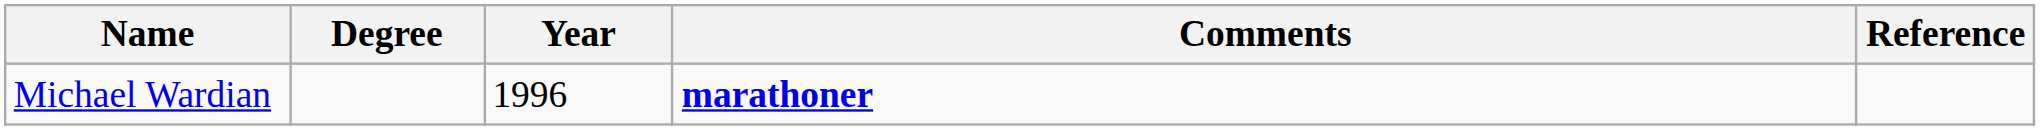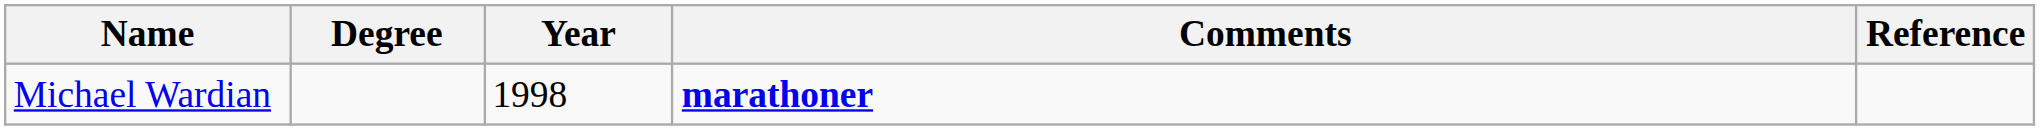Michael Wardian | Year: 1996 -> 1998
